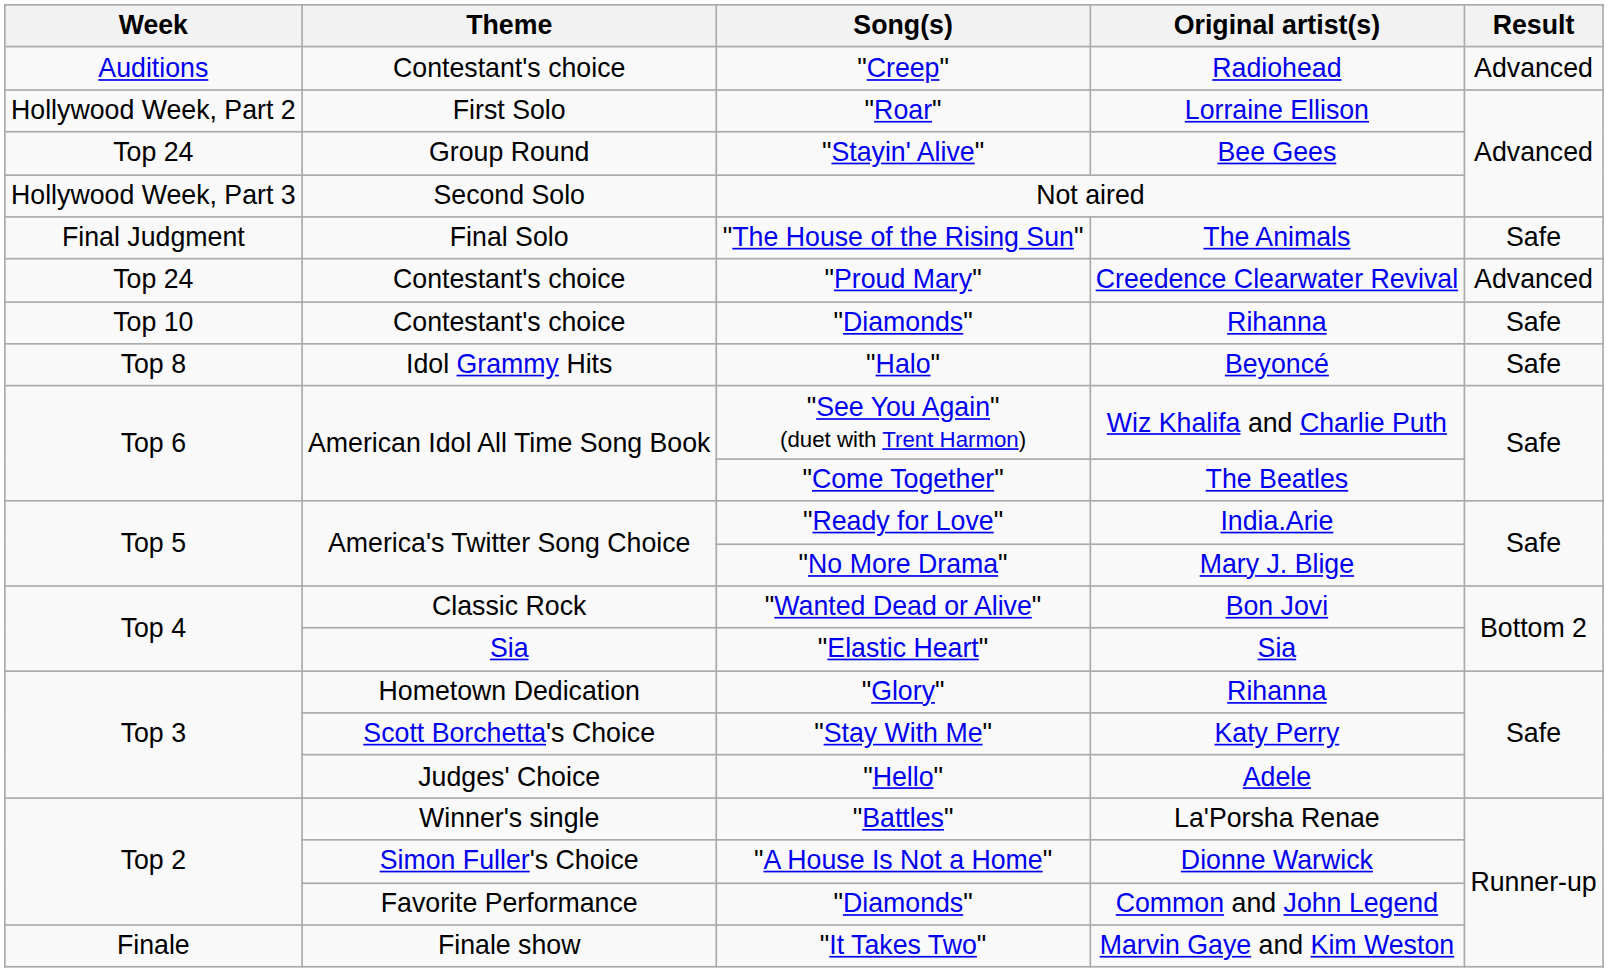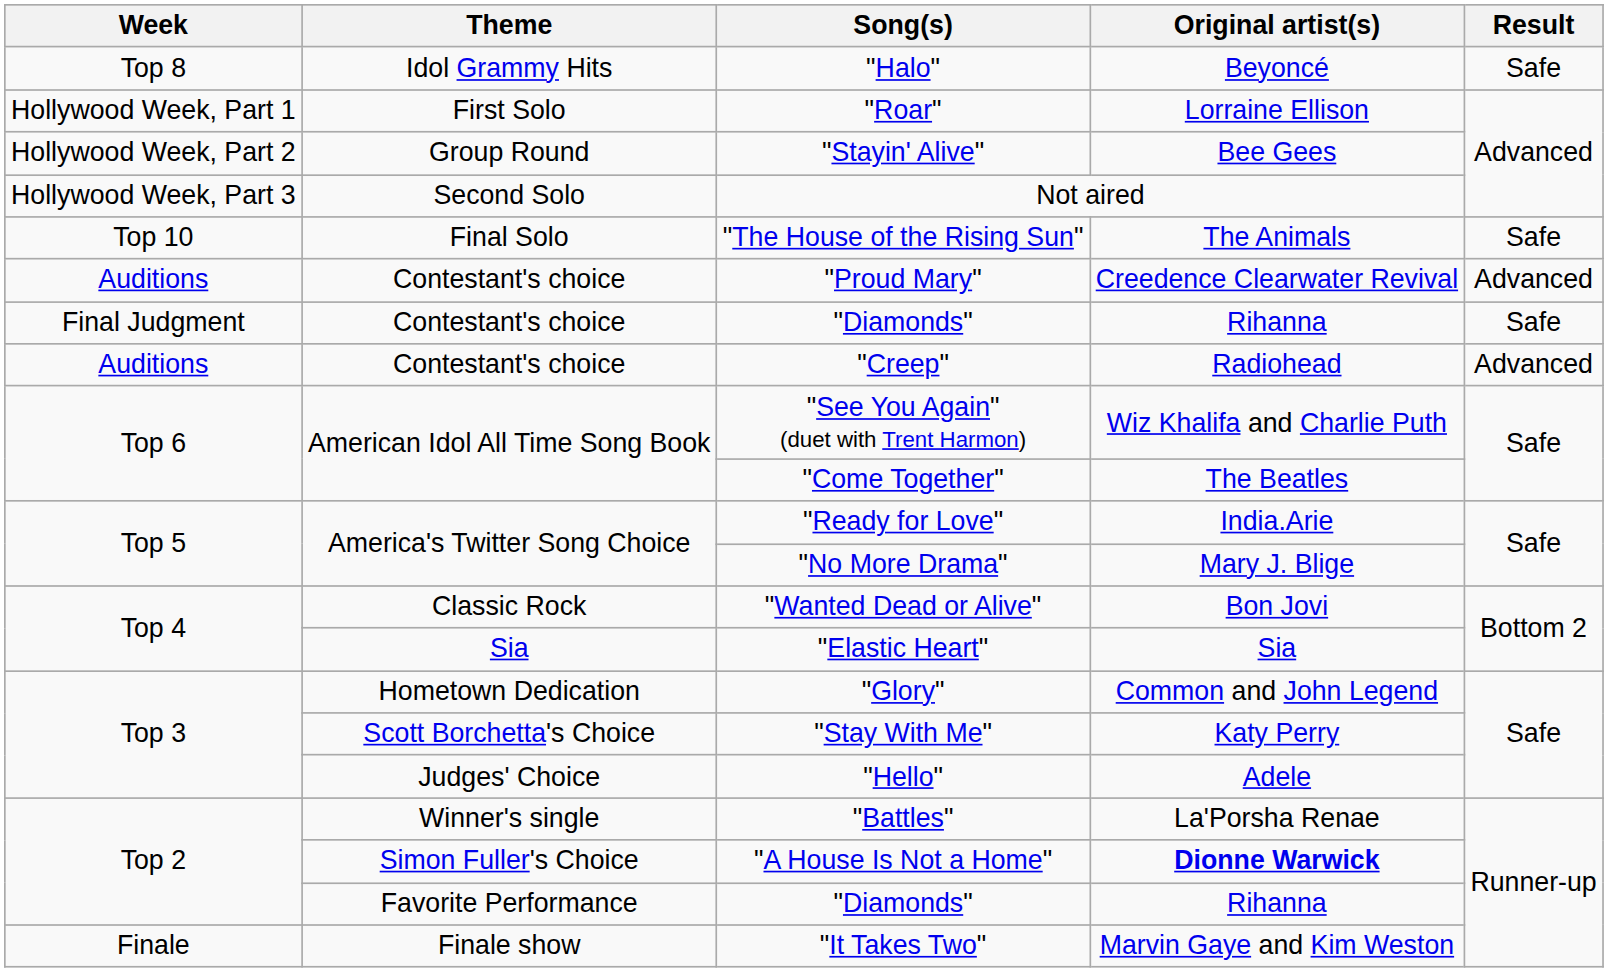rows swapped: "Creep" <-> "Halo"
"Roar" | Week: Hollywood Week, Part 2 -> Hollywood Week, Part 1
"Stayin' Alive" | Week: Top 24 -> Hollywood Week, Part 2
"The House of the Rising Sun" | Week: Final Judgment -> Top 10
"Proud Mary" | Week: Top 24 -> Auditions
Contestant's choice / "Diamonds" | Week: Top 10 -> Final Judgment
"Glory" | Original artist(s): Rihanna -> Common and John Legend
"A House Is Not a Home" | Original artist(s): normal -> bold
Favorite Performance / "Diamonds" | Original artist(s): Common and John Legend -> Rihanna
